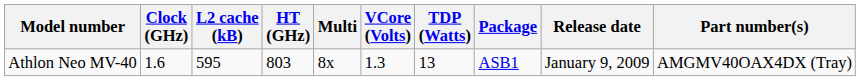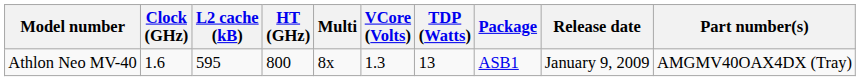Athlon Neo MV-40 | HT (GHz): 803 -> 800
